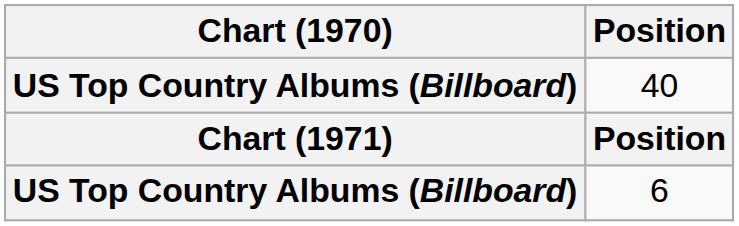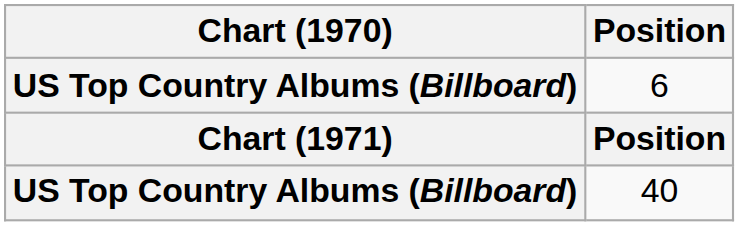rows swapped: 6 <-> 40
